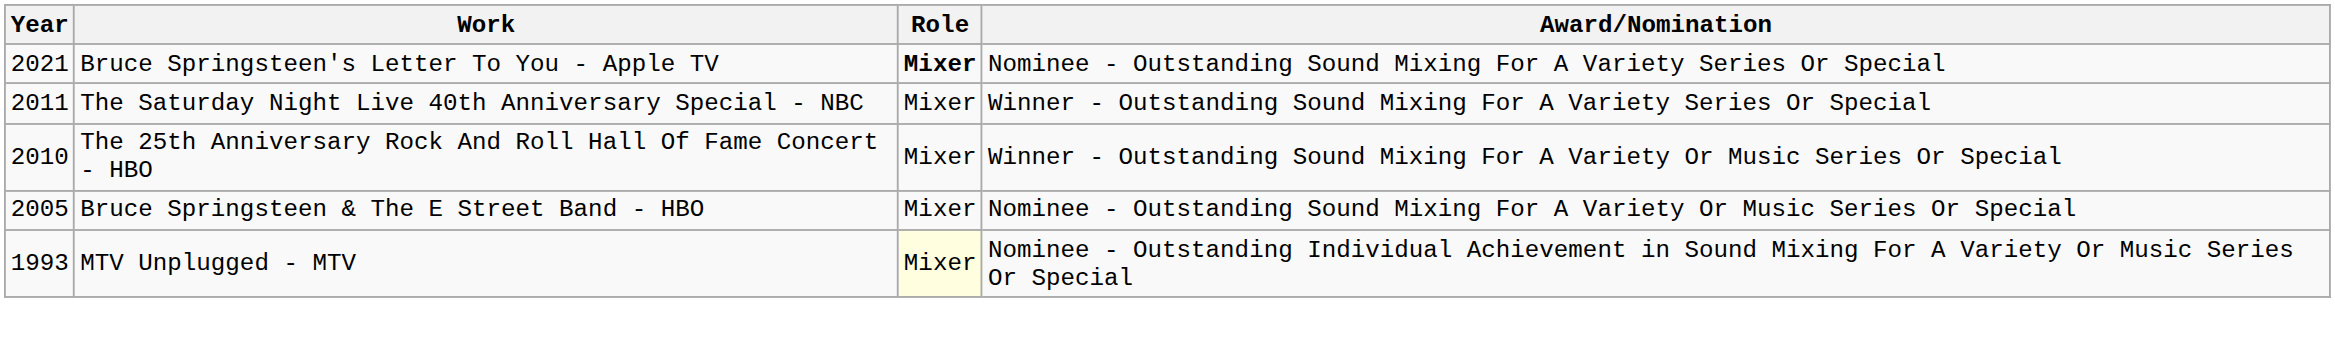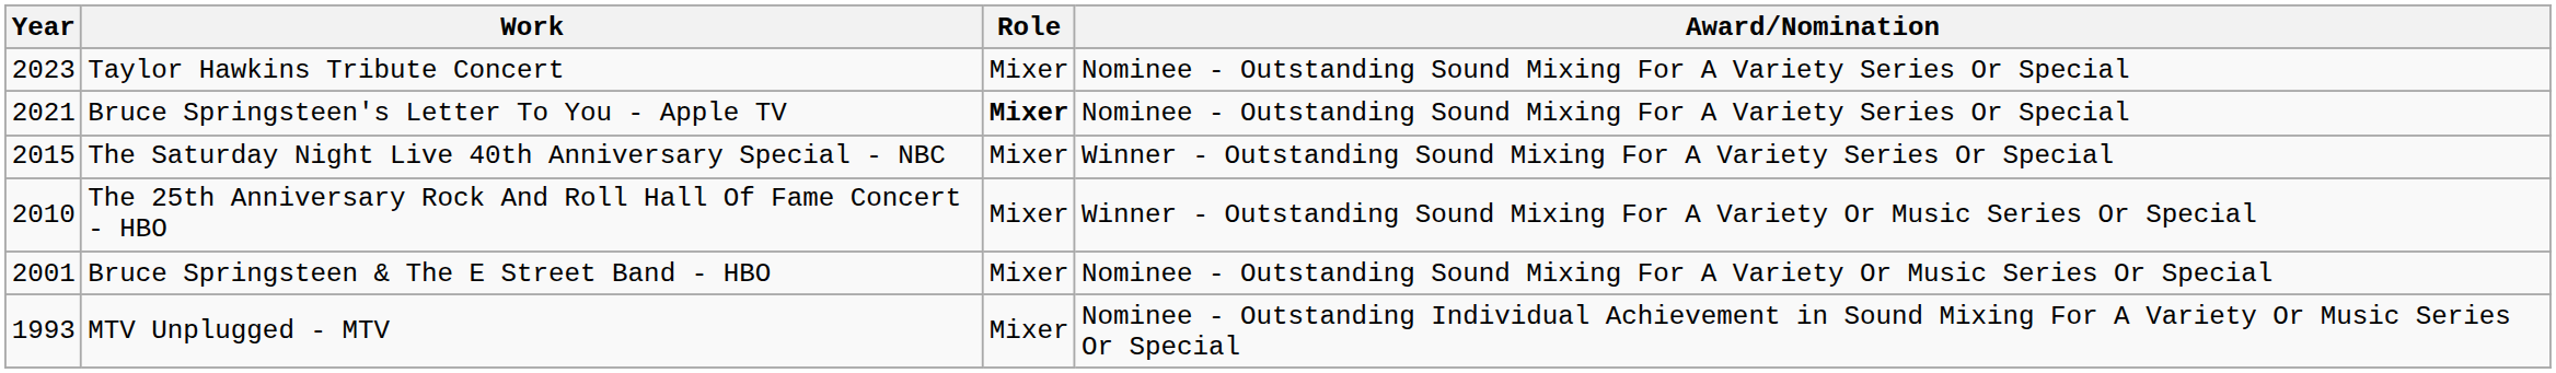+ row: 2023 | Taylor Hawkins Tribute Concert | Mixer | Nominee - Outstanding Sound Mixing For A Variety Series Or Special
The Saturday Night Live 40th Anniversary Special - NBC | Year: 2011 -> 2015
Bruce Springsteen & The E Street Band - HBO | Year: 2005 -> 2001
MTV Unplugged - MTV | Role: lightyellow background -> no background
